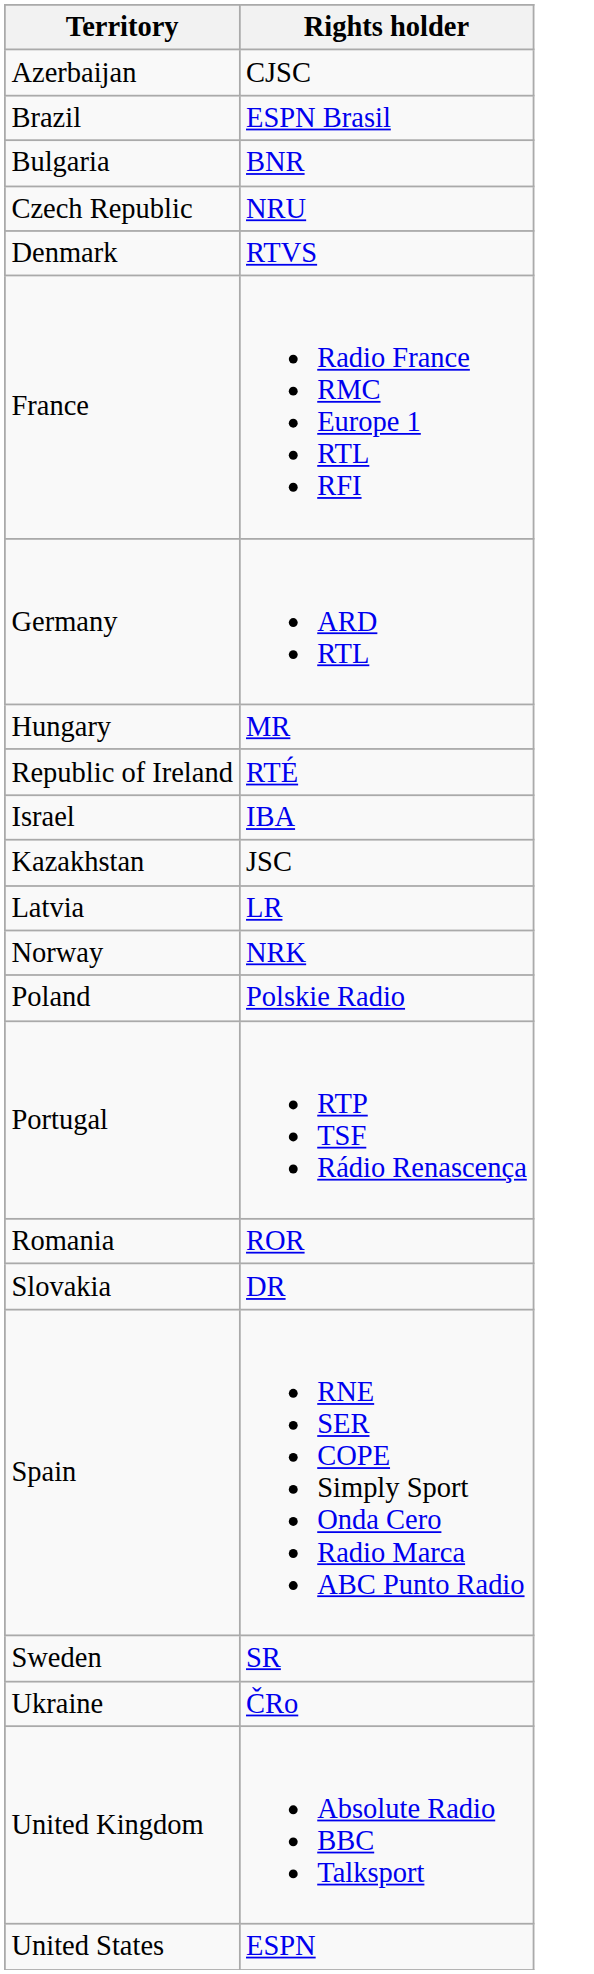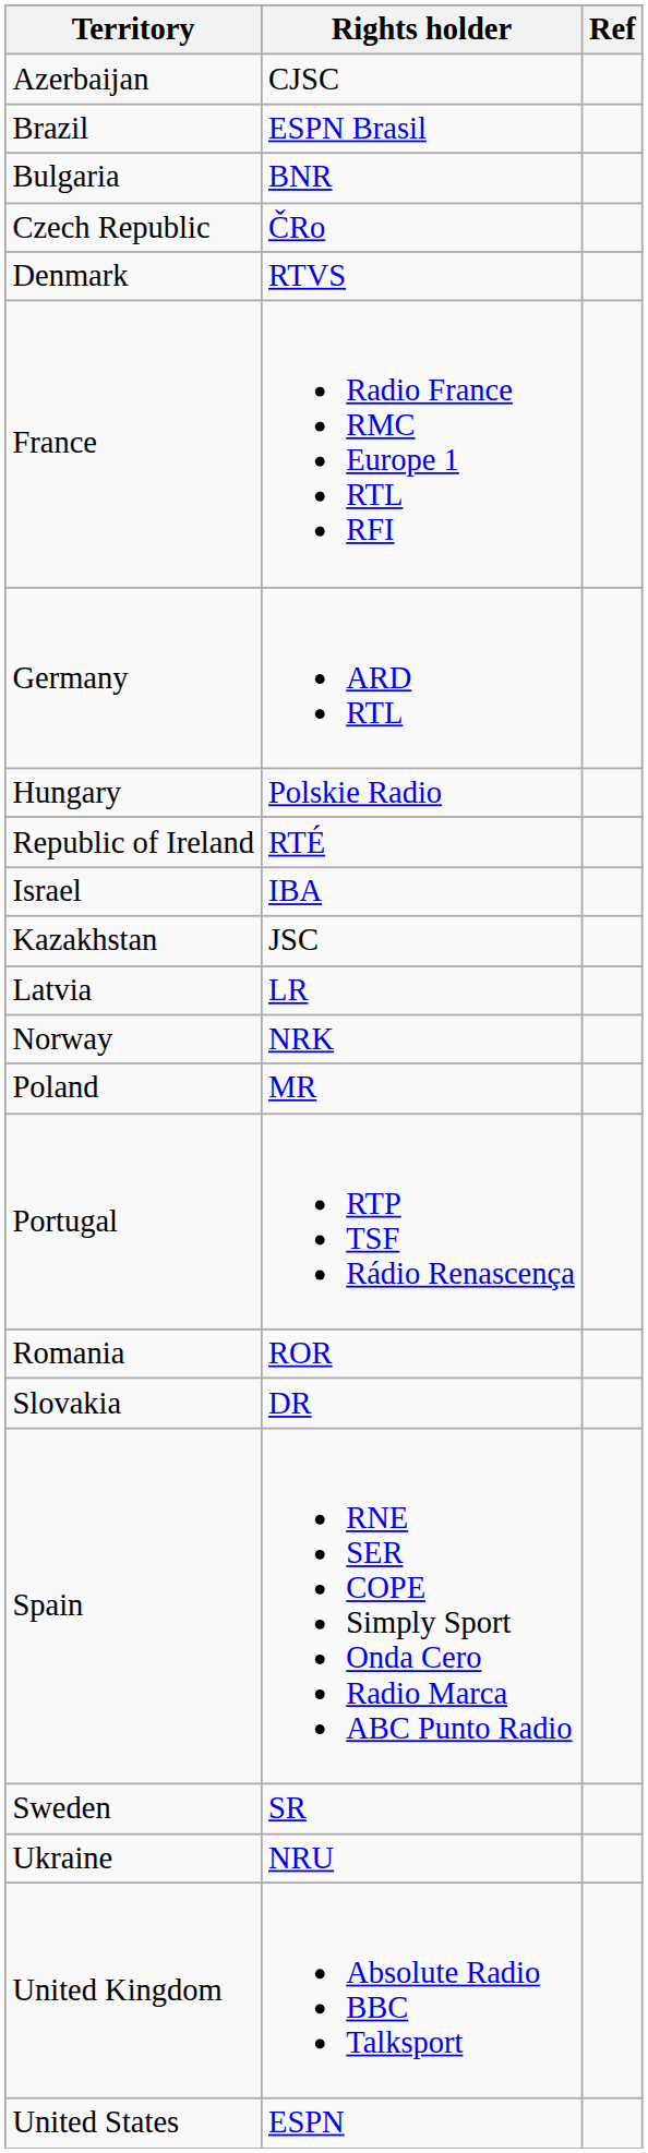+ column: Ref
Czech Republic | Rights holder: NRU -> ČRo
Hungary | Rights holder: MR -> Polskie Radio
Poland | Rights holder: Polskie Radio -> MR
Ukraine | Rights holder: ČRo -> NRU
